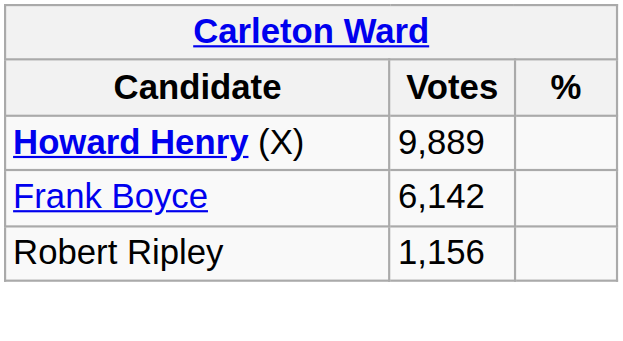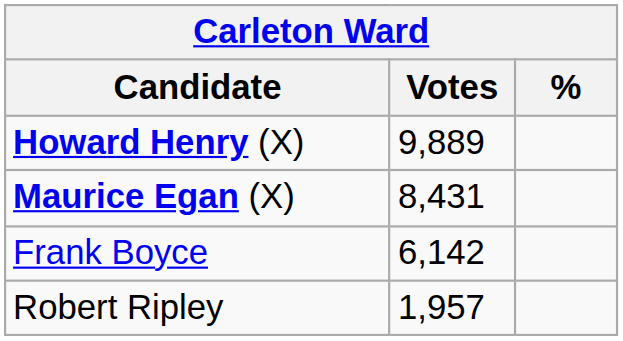+ row: Maurice Egan (X) | 8,431
Robert Ripley | Votes: 1,156 -> 1,957
